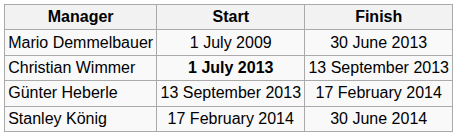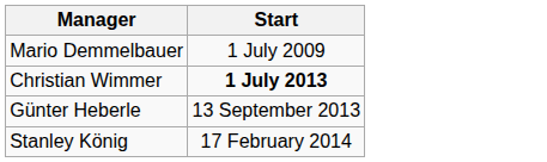- column: Finish | 30 June 2013 | 13 September 2013 | 17 February 2014 | 30 June 2014
